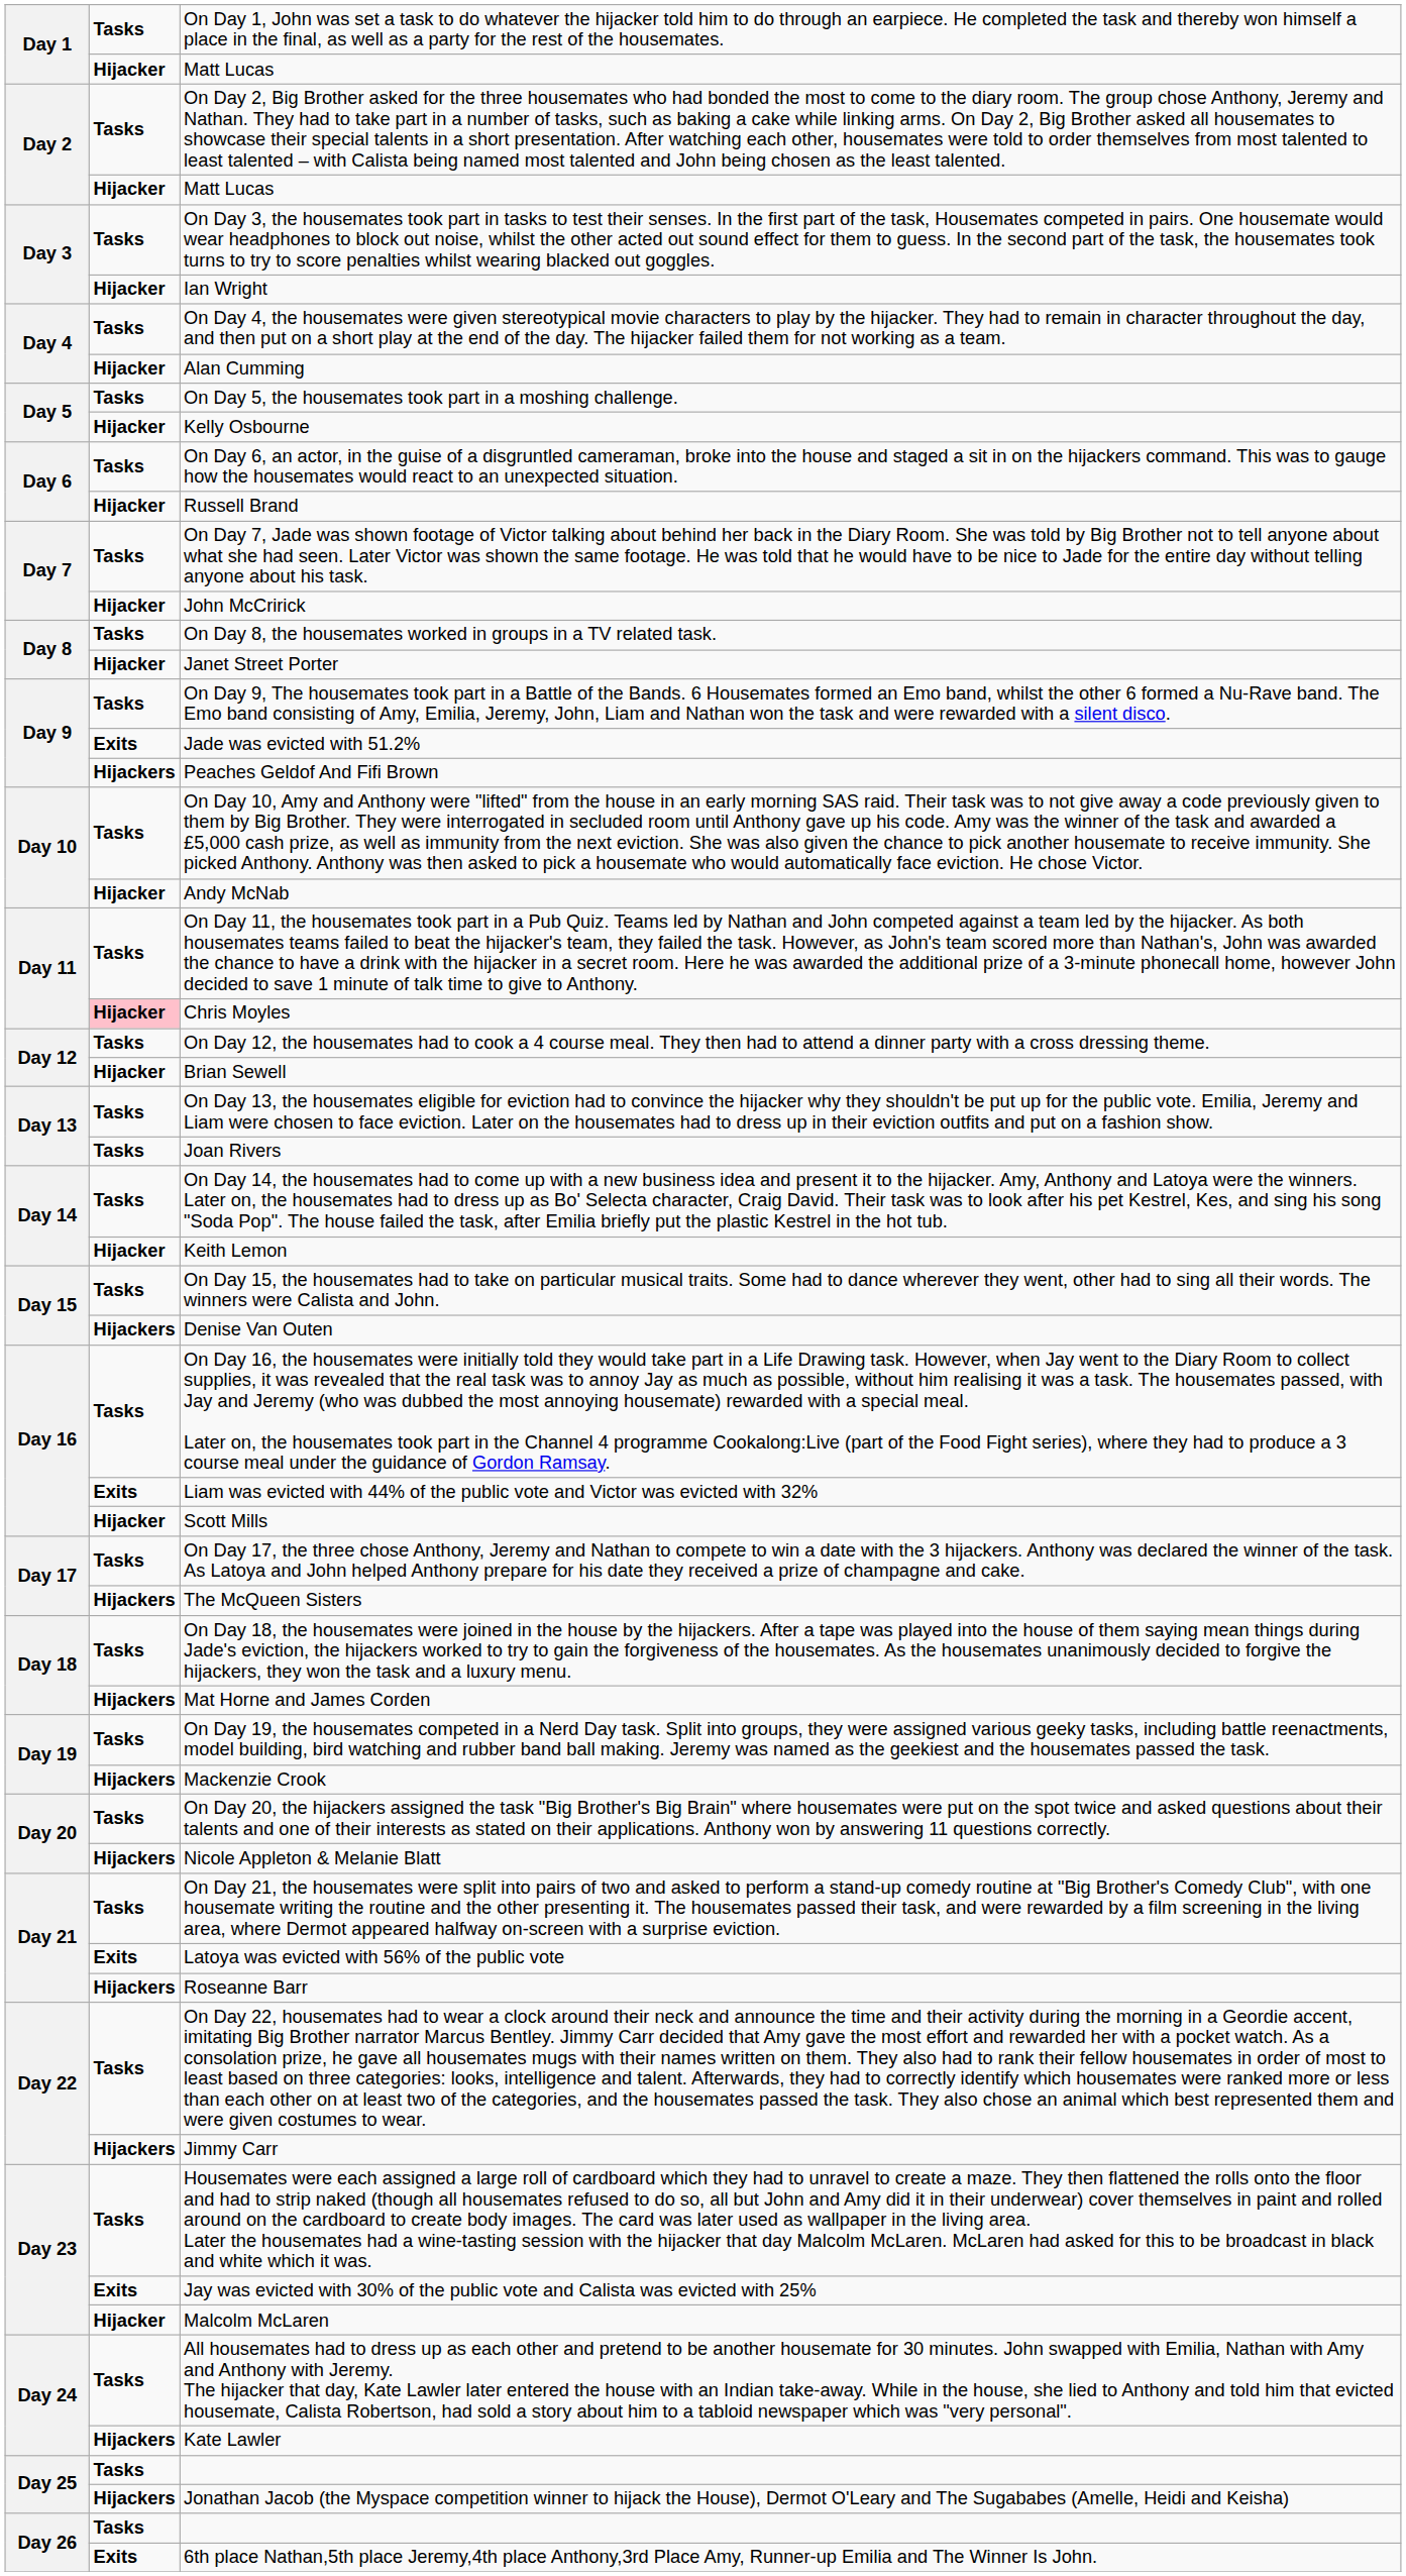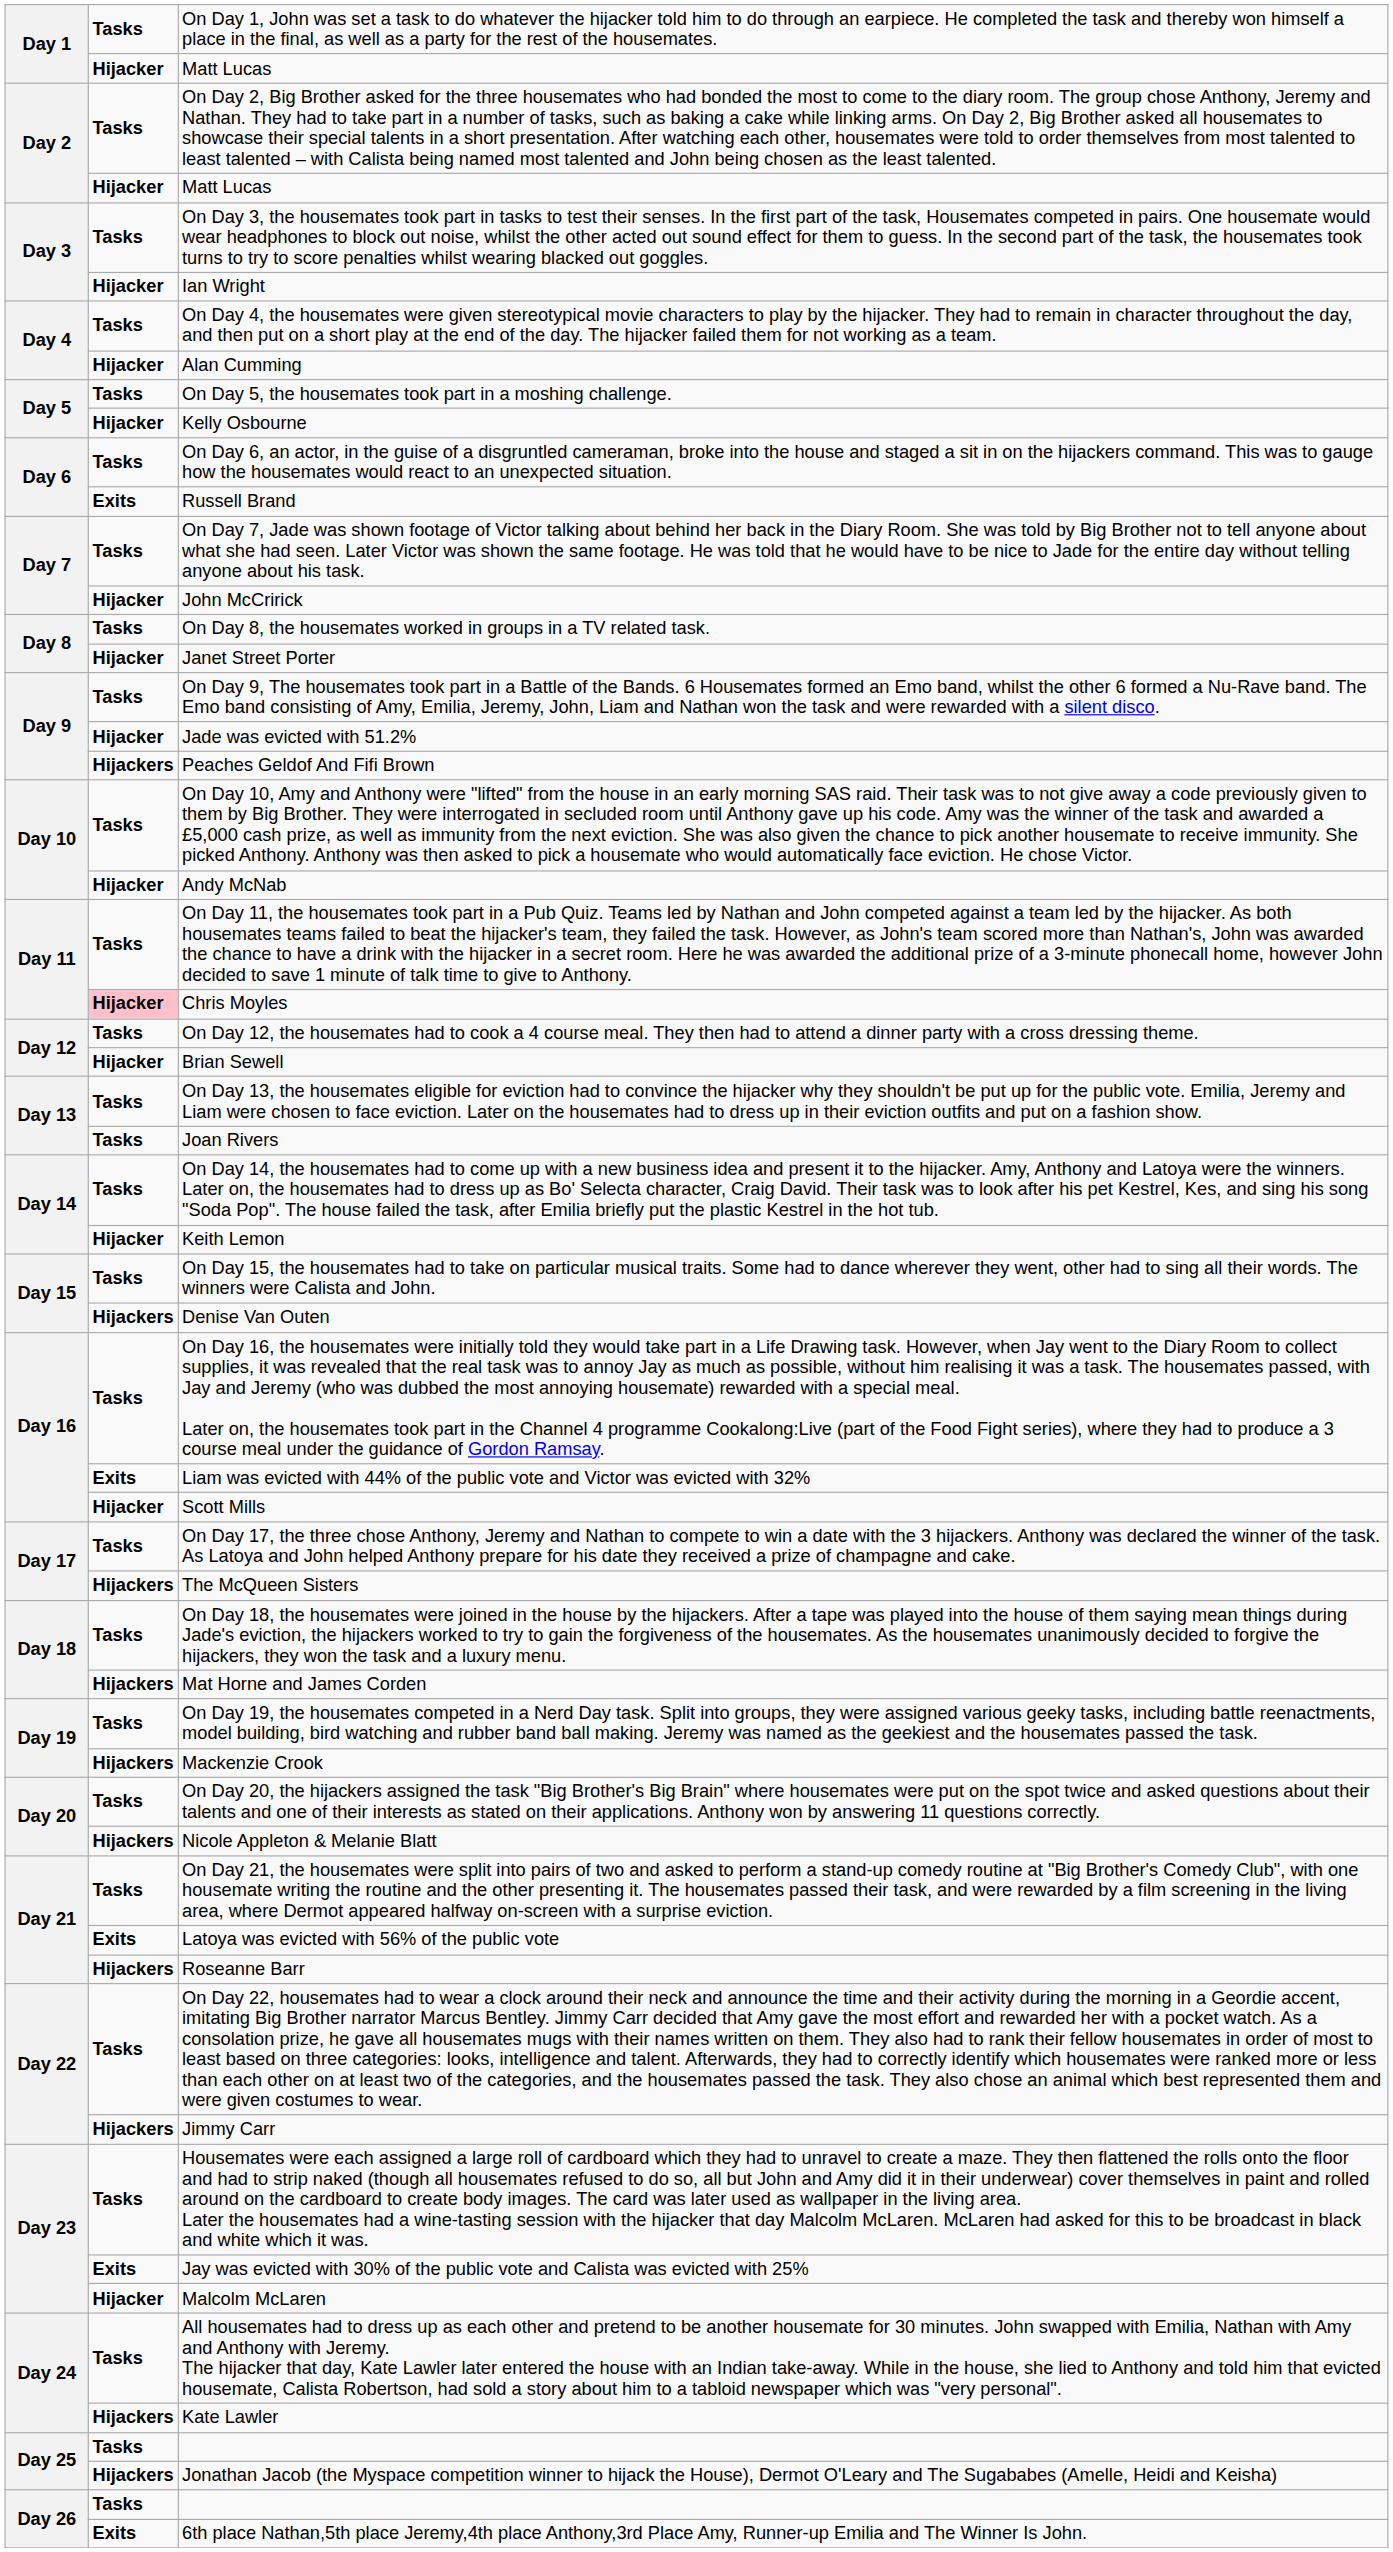Russell Brand | column 2: Hijacker -> Exits
Jade was evicted with 51.2% | column 2: Exits -> Hijacker
